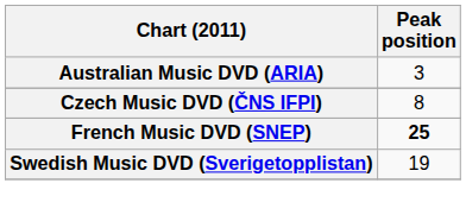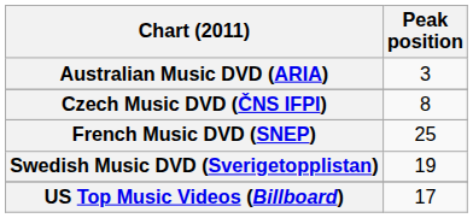French Music DVD (SNEP) | Peak position: bold -> normal
+ row: US Top Music Videos (Billboard) | 17
